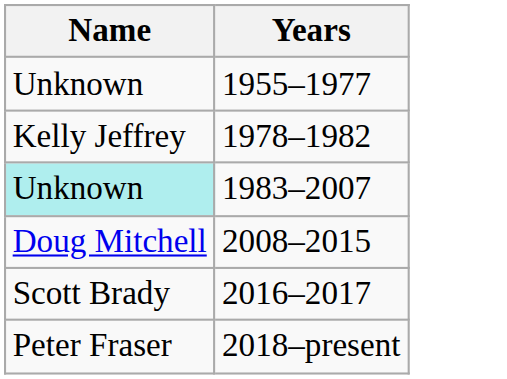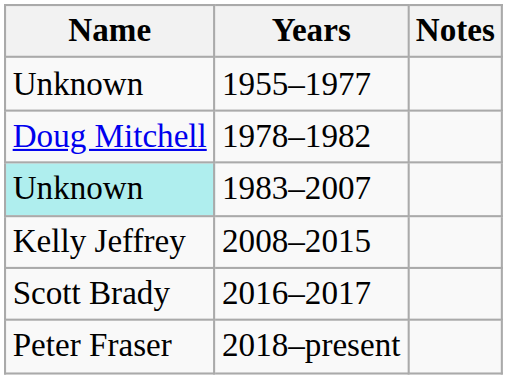+ column: Notes
1978–1982 | Name: Kelly Jeffrey -> Doug Mitchell
2008–2015 | Name: Doug Mitchell -> Kelly Jeffrey
